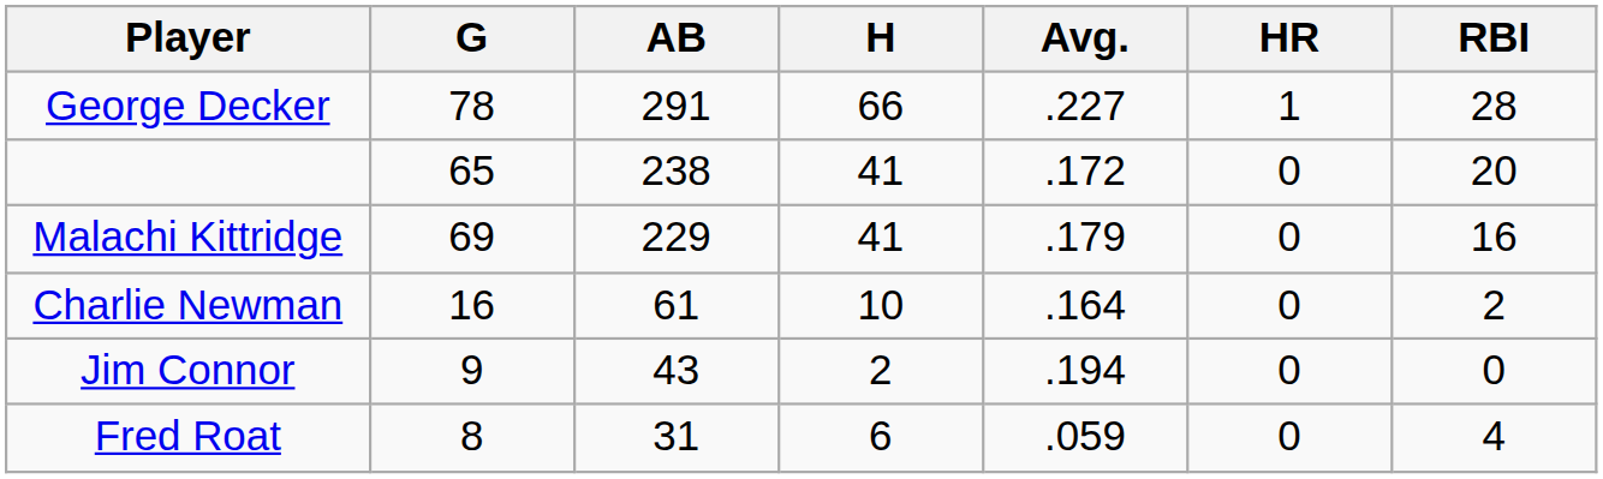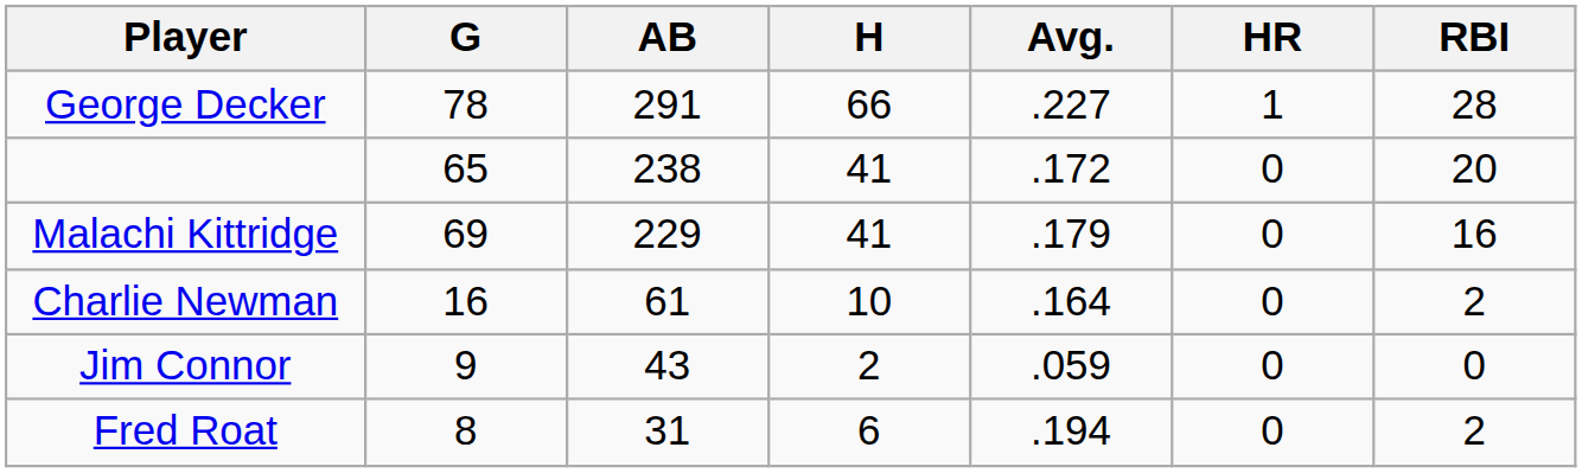Jim Connor | Avg.: .194 -> .059
Fred Roat | Avg.: .059 -> .194
Fred Roat | RBI: 4 -> 2
